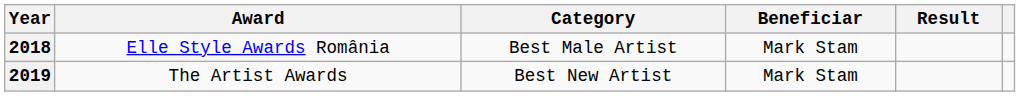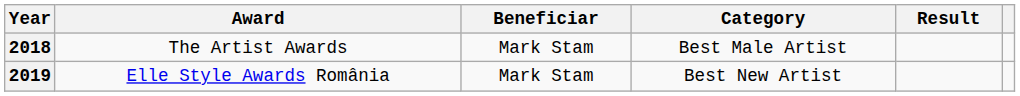columns swapped: Category <-> Beneficiar
2018 | Award: Elle Style Awards România -> The Artist Awards
2019 | Award: The Artist Awards -> Elle Style Awards România
